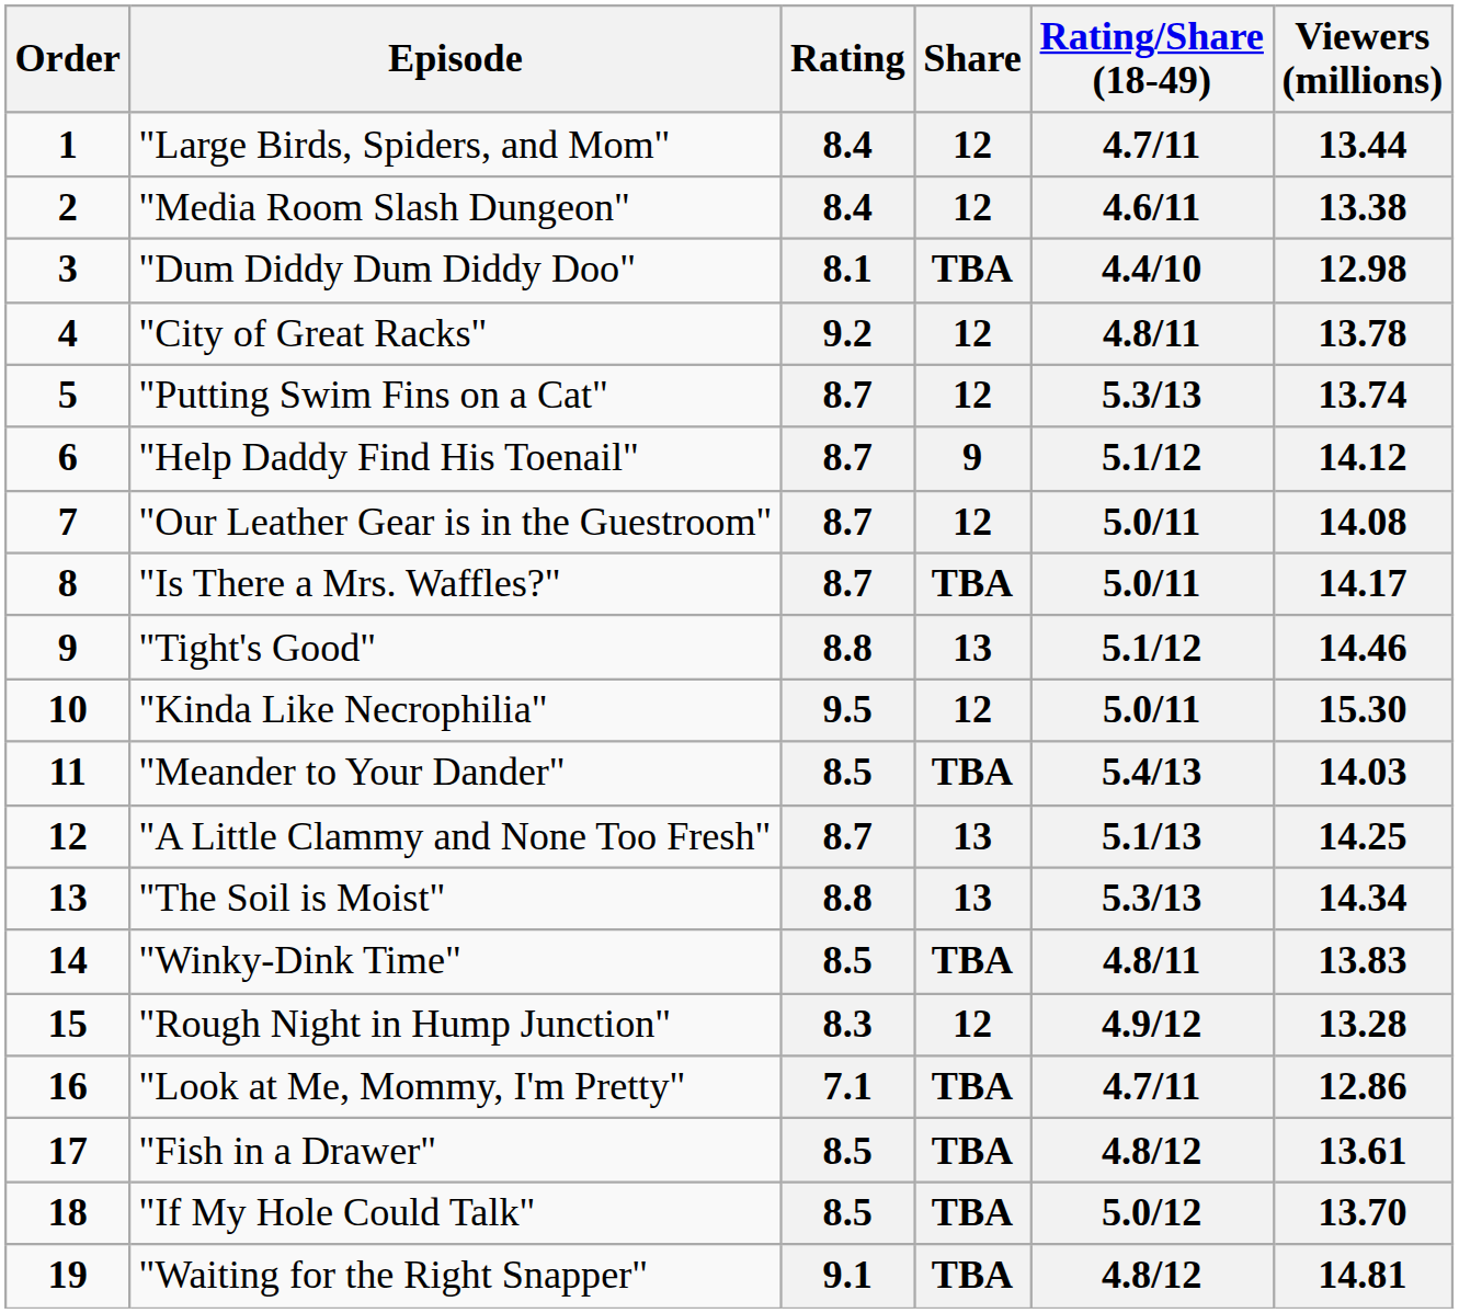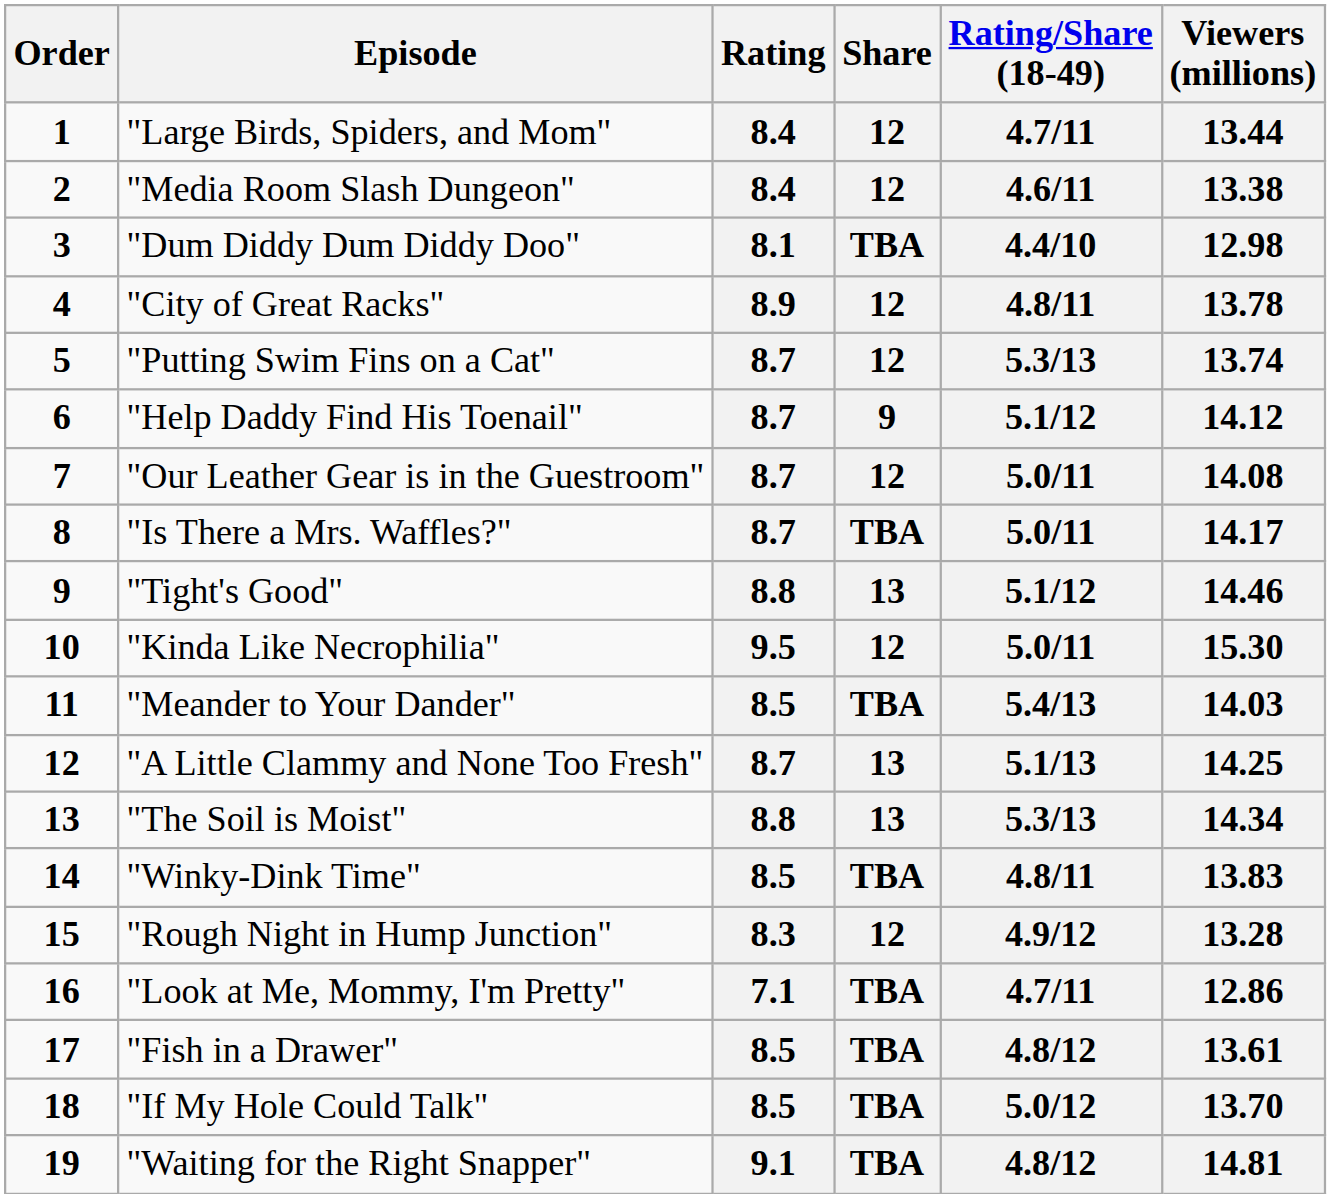"City of Great Racks" | Rating: 9.2 -> 8.9
